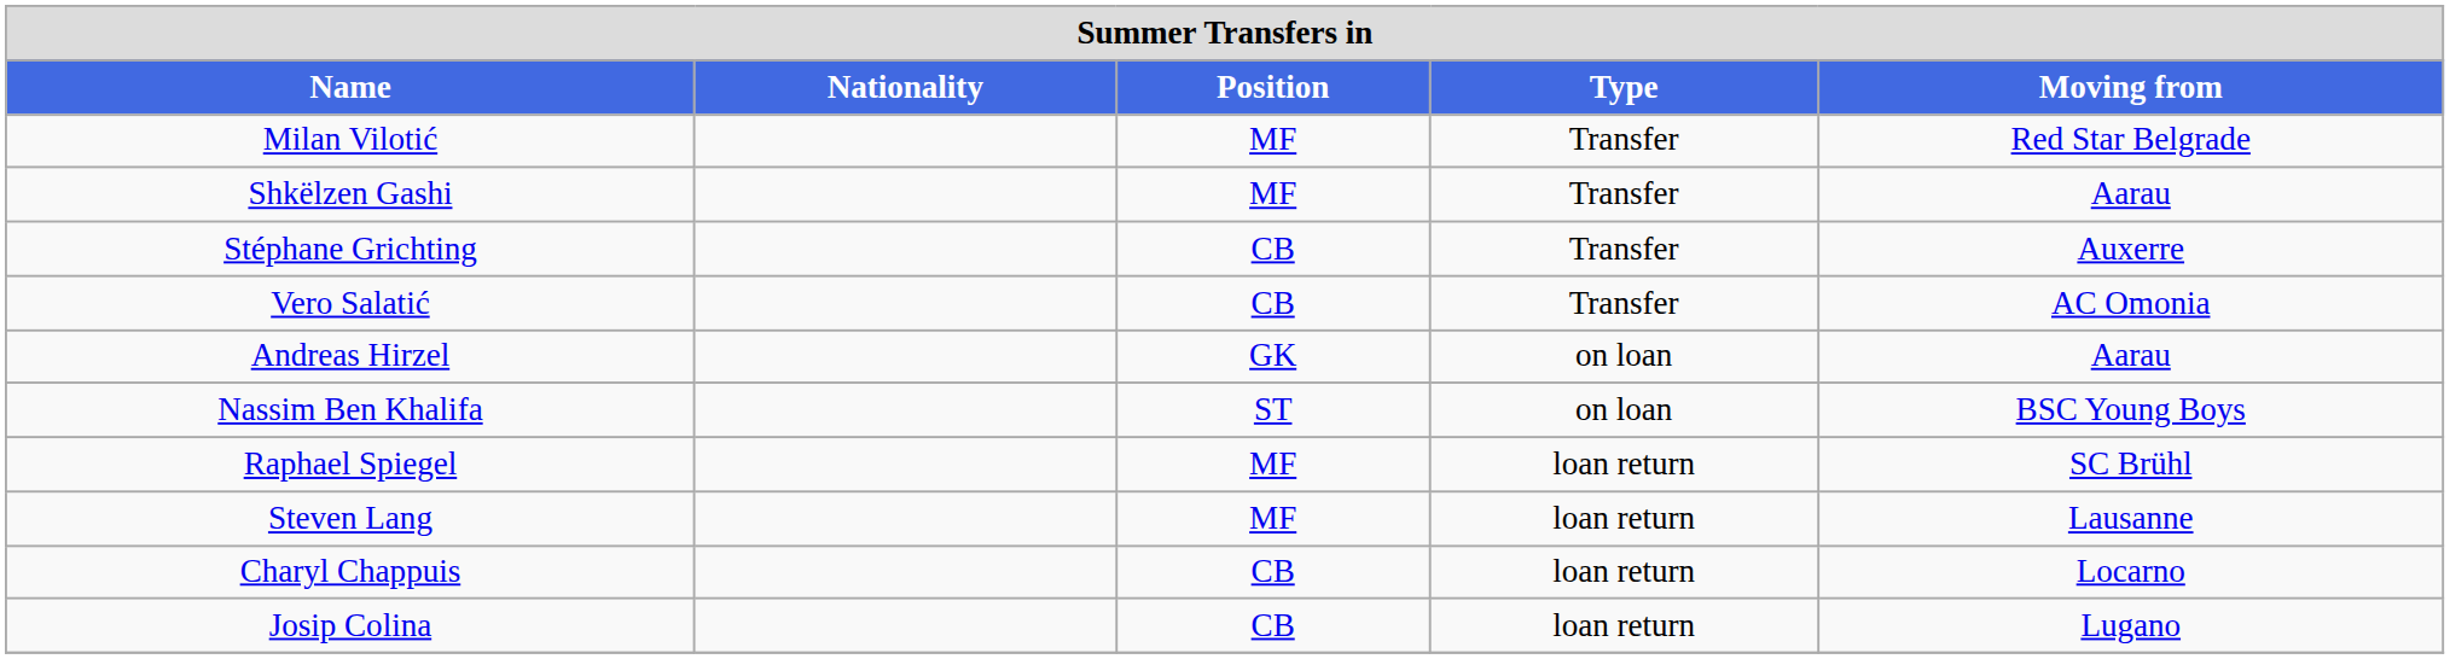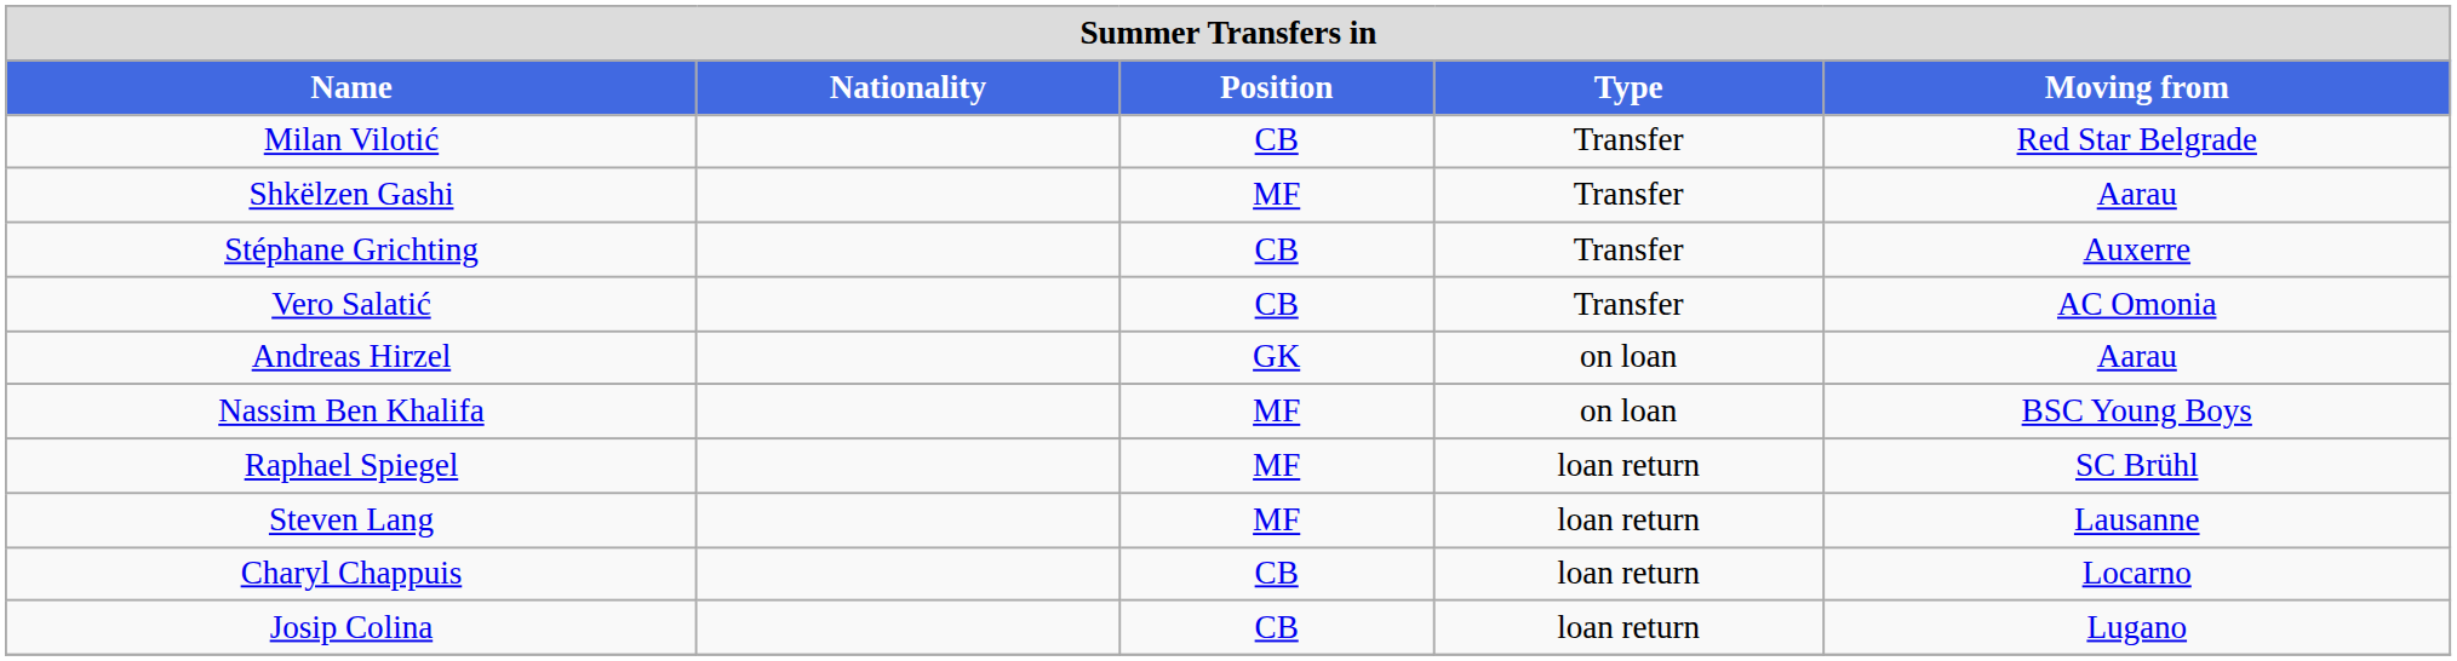Milan Vilotić | Position: MF -> CB
Nassim Ben Khalifa | Position: ST -> MF
